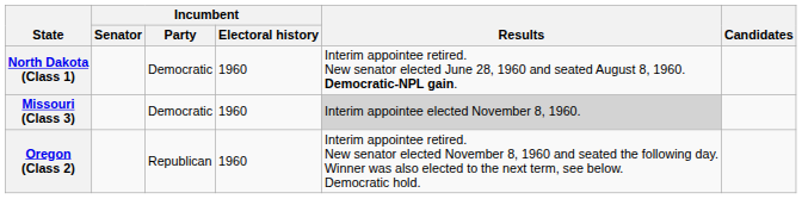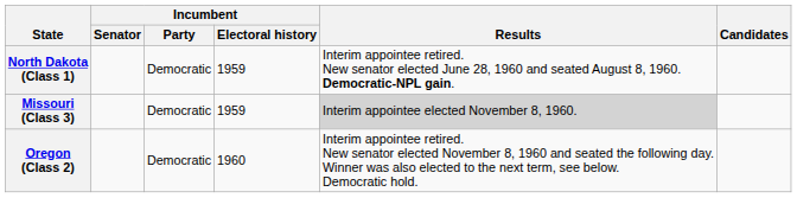North Dakota (Class 1) | Incumbent / Electoral history: 1960 -> 1959
Missouri (Class 3) | Incumbent / Electoral history: 1960 -> 1959
Oregon (Class 2) | Incumbent / Party: Republican -> Democratic
